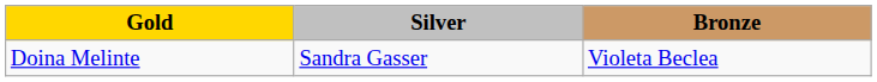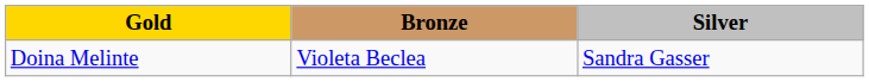columns swapped: Silver <-> Bronze
